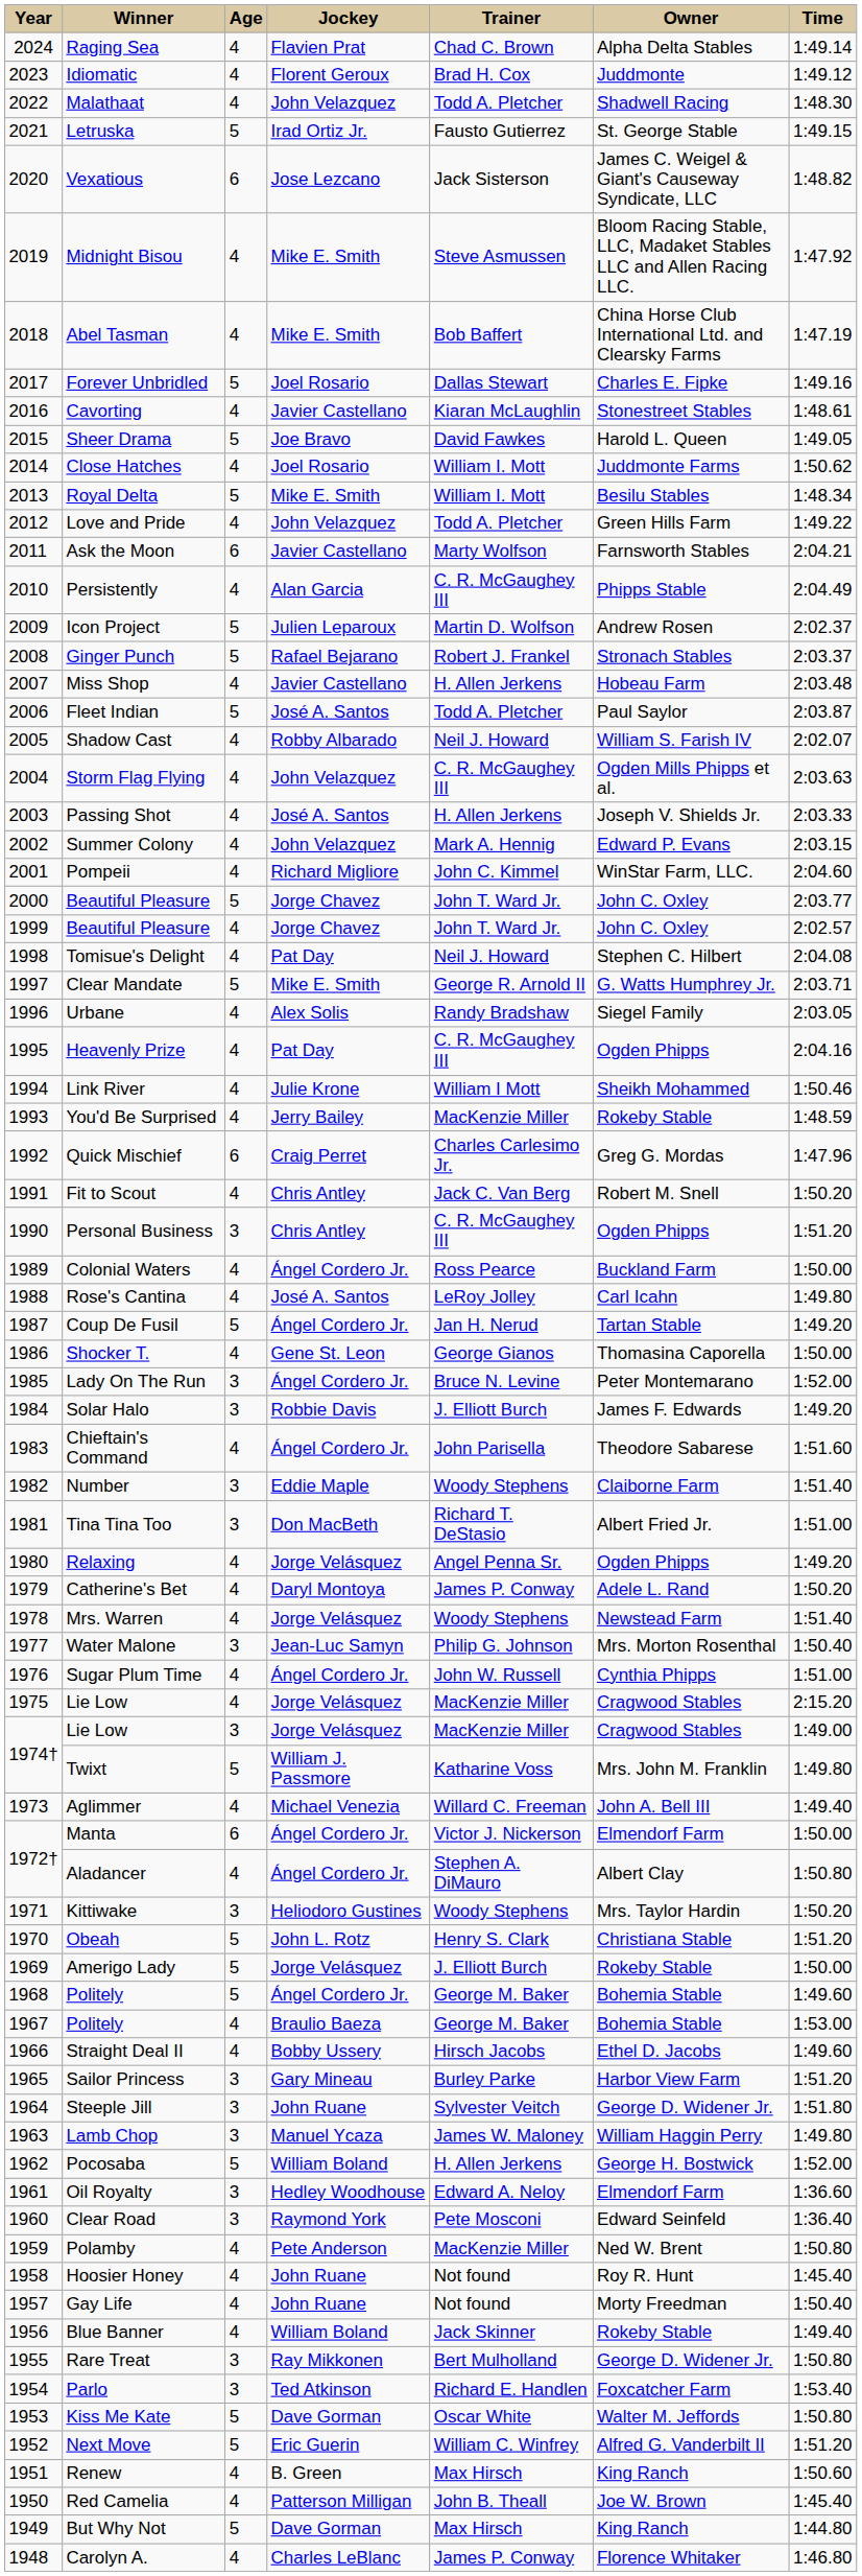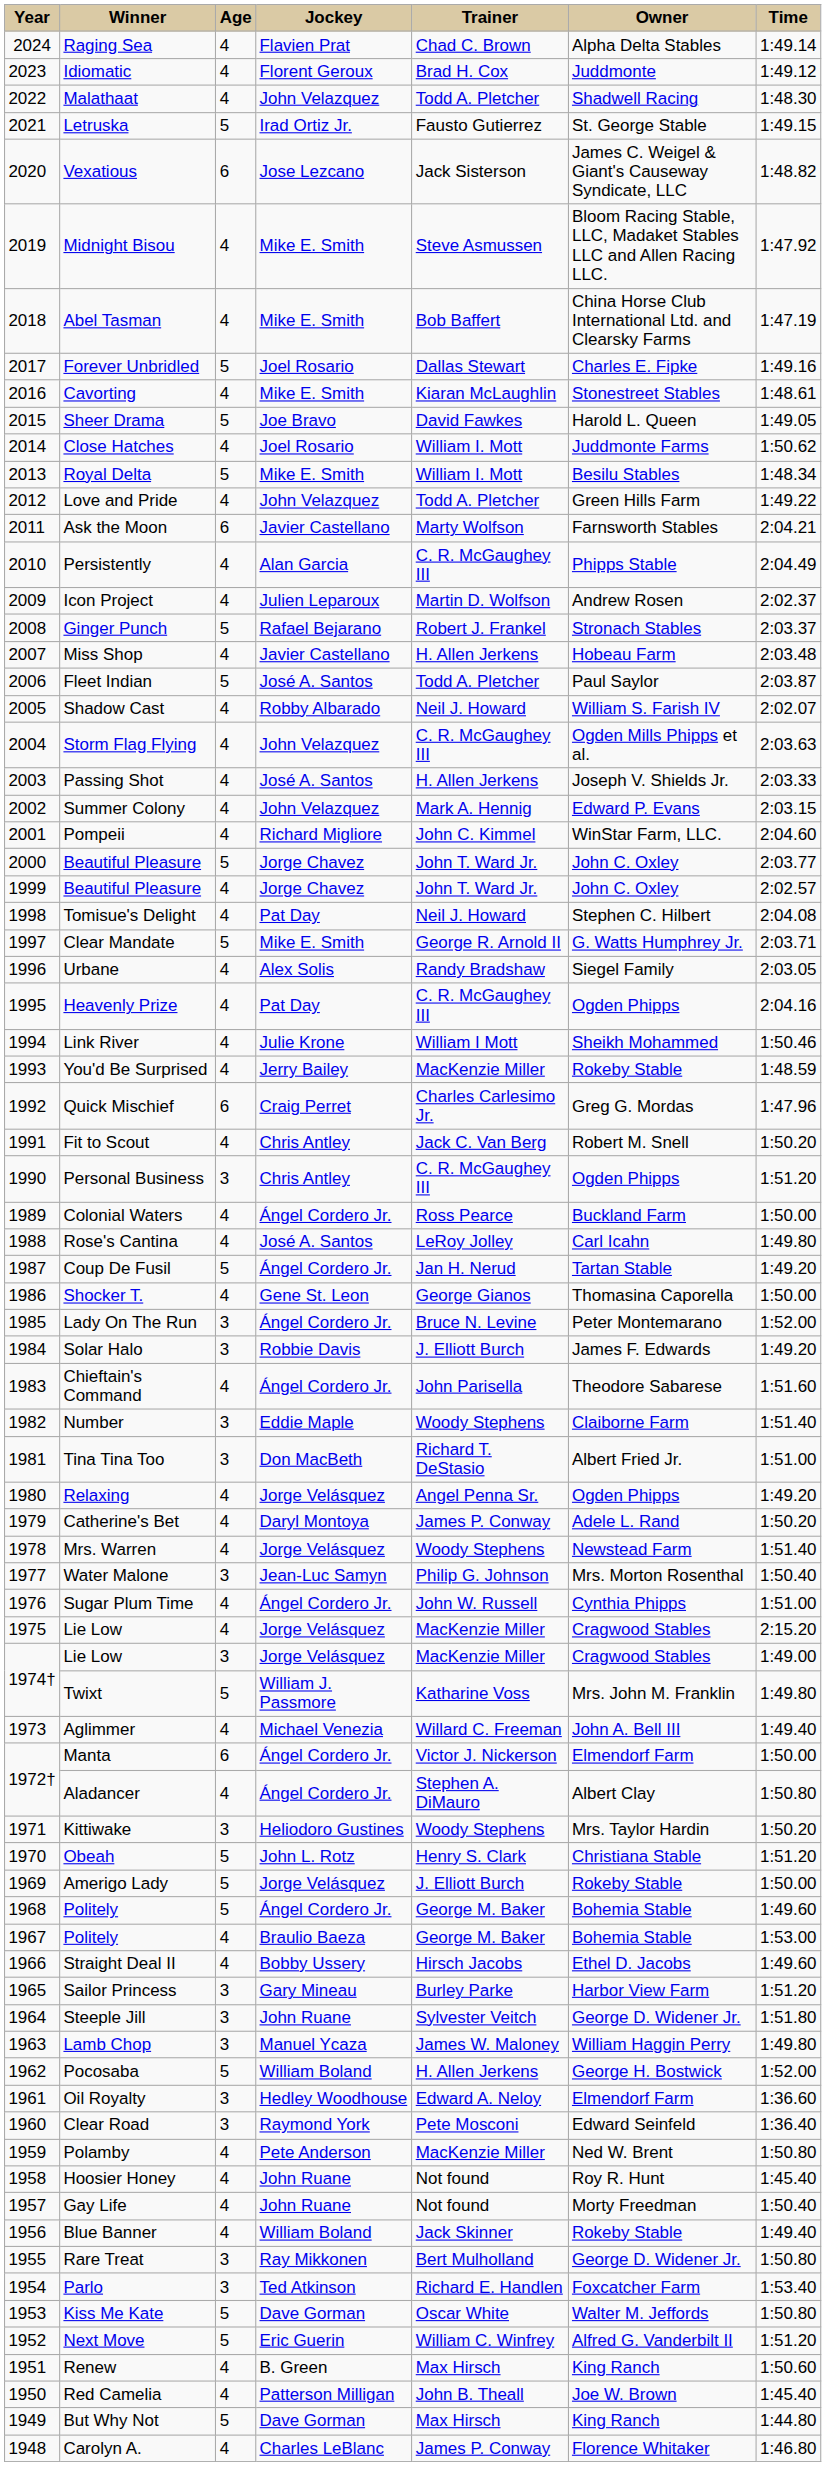Cavorting | Jockey: Javier Castellano -> Mike E. Smith
Icon Project | Age: 5 -> 4
